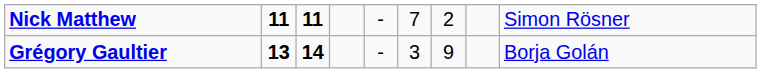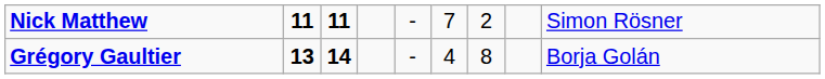Grégory Gaultier | column 6: 3 -> 4
Grégory Gaultier | column 7: 9 -> 8
